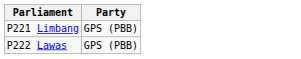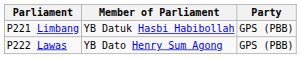+ column: Member of Parliament | YB Datuk Hasbi Habibollah | YB Dato Henry Sum Agong
